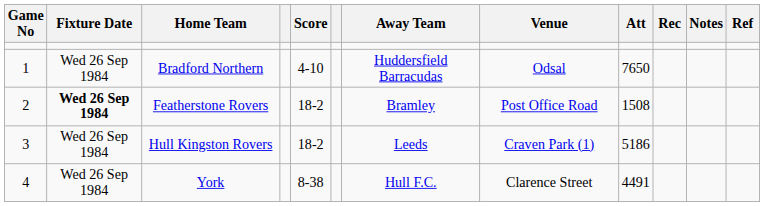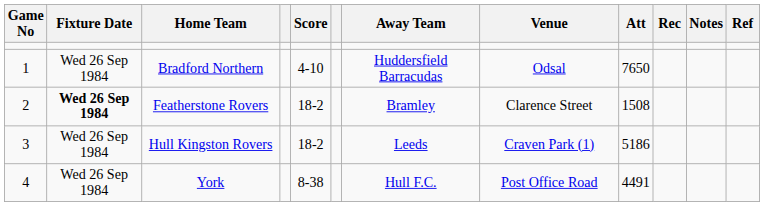Featherstone Rovers | Venue: Post Office Road -> Clarence Street
York | Venue: Clarence Street -> Post Office Road
